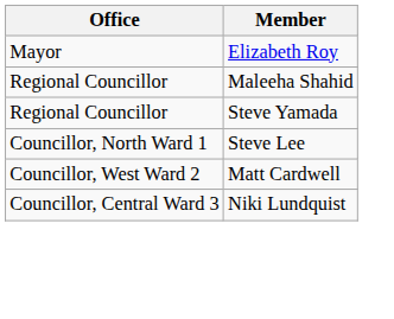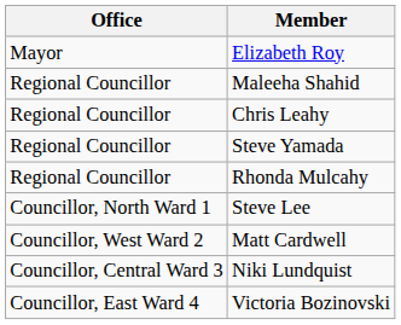+ row: Regional Councillor | Chris Leahy
+ row: Regional Councillor | Rhonda Mulcahy
+ row: Councillor, East Ward 4 | Victoria Bozinovski
